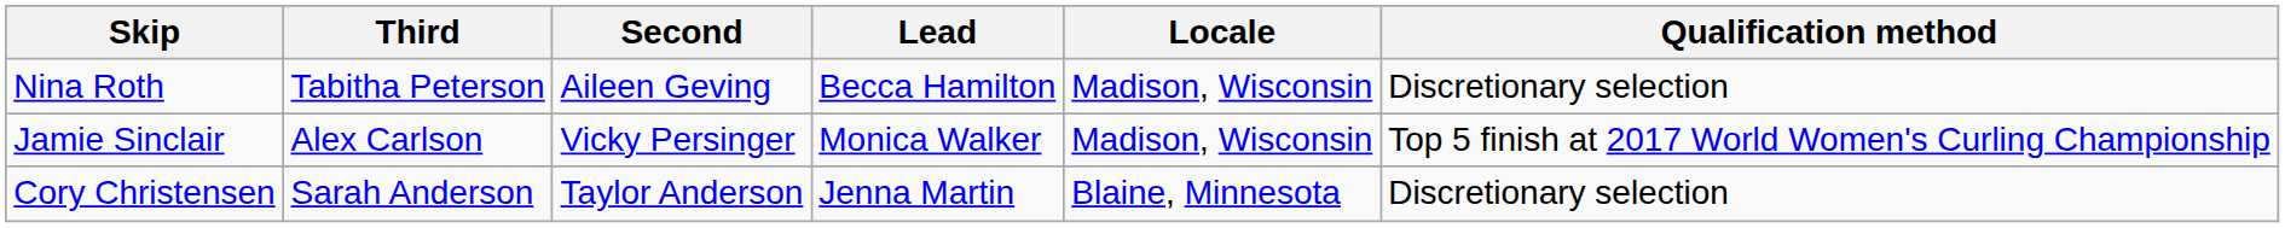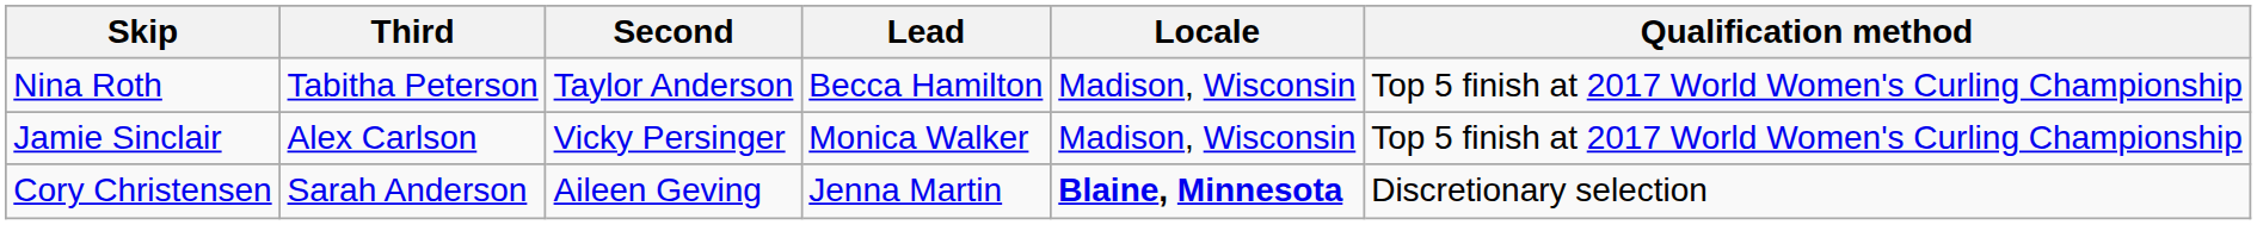Nina Roth | Second: Aileen Geving -> Taylor Anderson
Nina Roth | Qualification method: Discretionary selection -> Top 5 finish at 2017 World Women's Curling Championship
Cory Christensen | Second: Taylor Anderson -> Aileen Geving
Cory Christensen | Locale: normal -> bold
